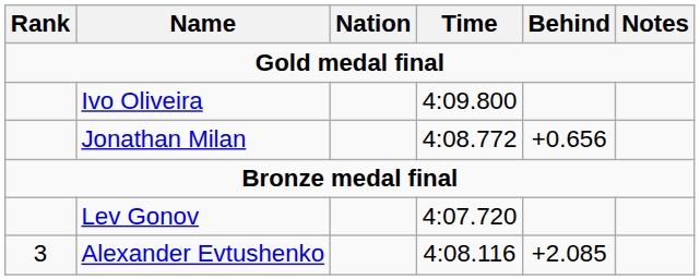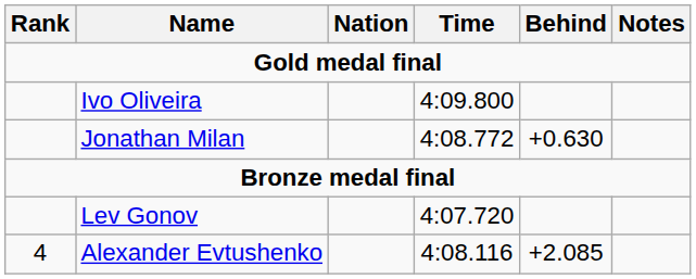Jonathan Milan | Behind: +0.656 -> +0.630
Alexander Evtushenko | Rank: 3 -> 4
